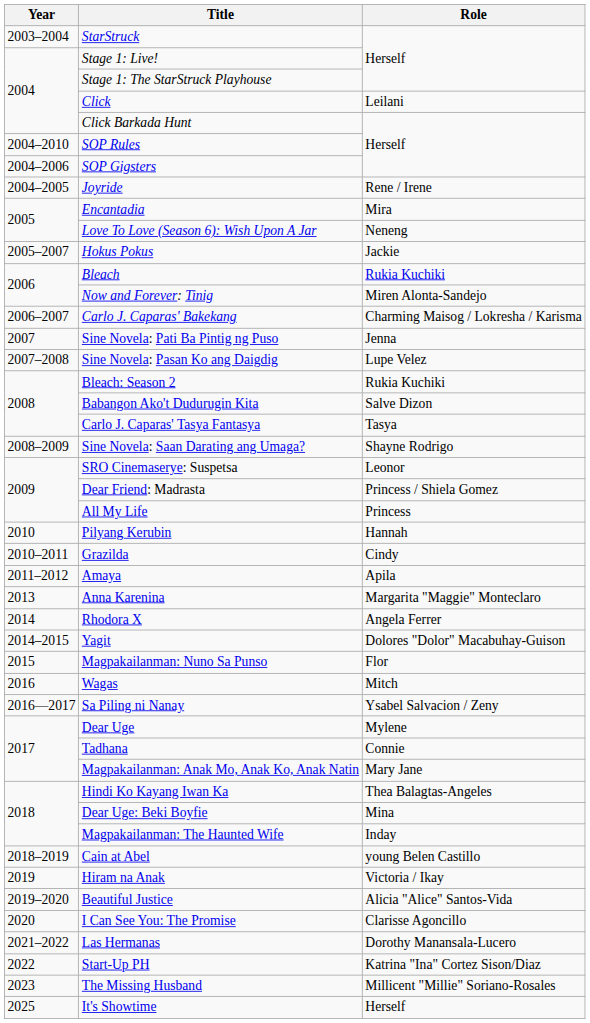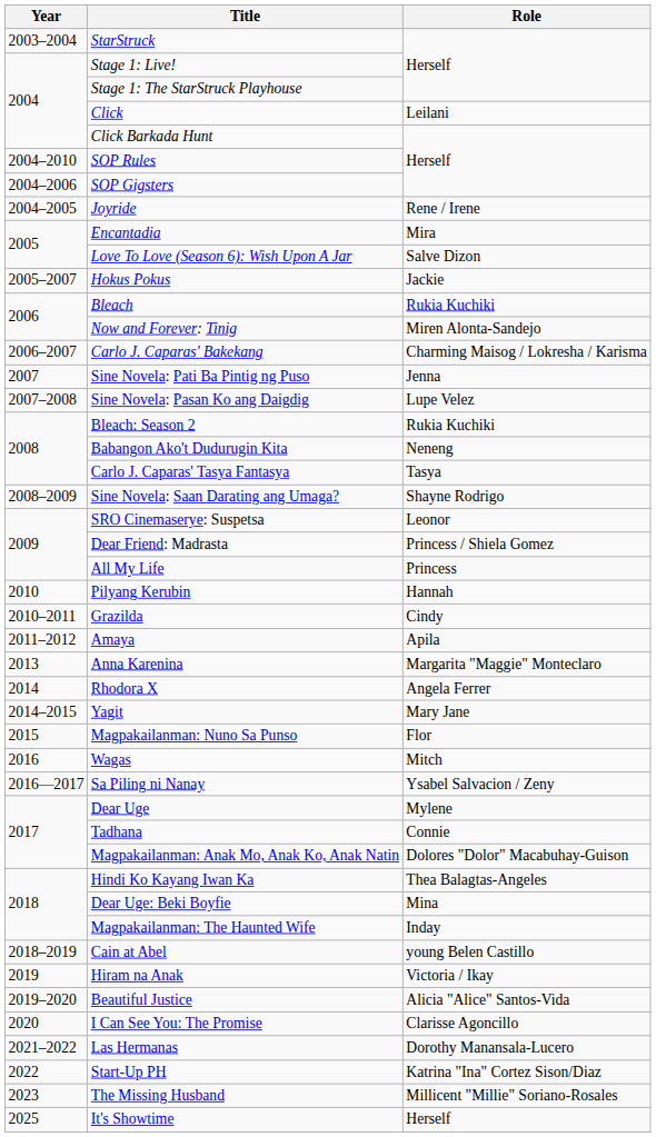Love To Love (Season 6): Wish Upon A Jar | Role: Neneng -> Salve Dizon
Babangon Ako't Dudurugin Kita | Role: Salve Dizon -> Neneng
Yagit | Role: Dolores "Dolor" Macabuhay-Guison -> Mary Jane
Magpakailanman: Anak Mo, Anak Ko, Anak Natin | Role: Mary Jane -> Dolores "Dolor" Macabuhay-Guison
